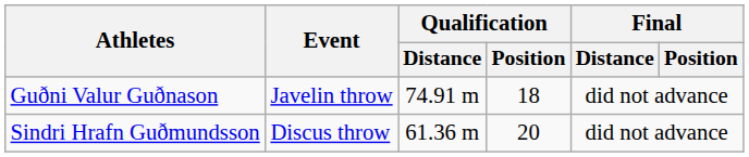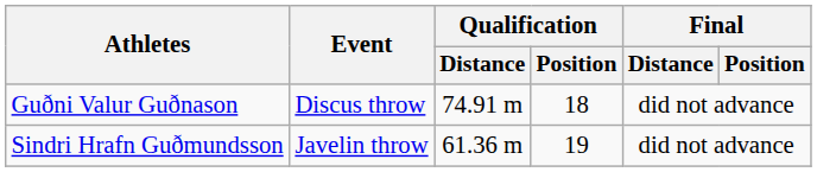Guðni Valur Guðnason | Event: Javelin throw -> Discus throw
Sindri Hrafn Guðmundsson | Event: Discus throw -> Javelin throw
Sindri Hrafn Guðmundsson | Qualification / Position: 20 -> 19
